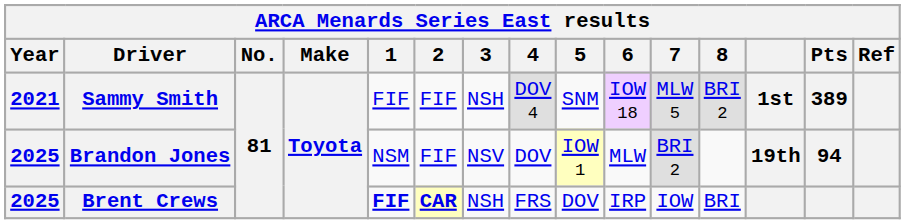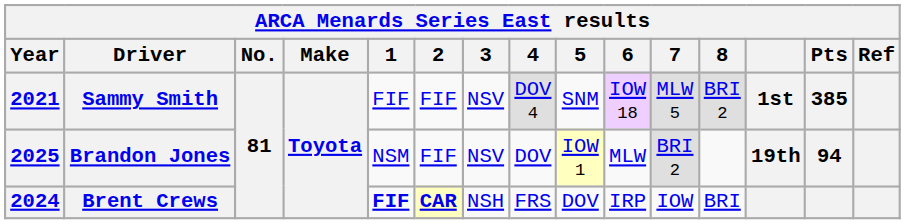Sammy Smith | 3: NSH -> NSV
Sammy Smith | Pts: 389 -> 385
Brent Crews | Year: 2025 -> 2024
